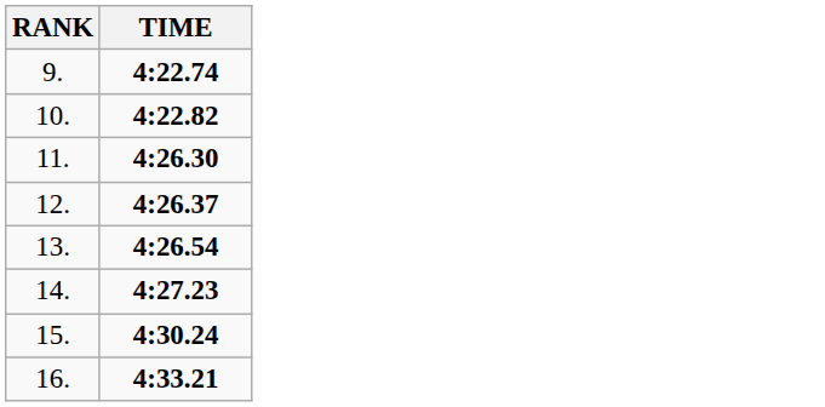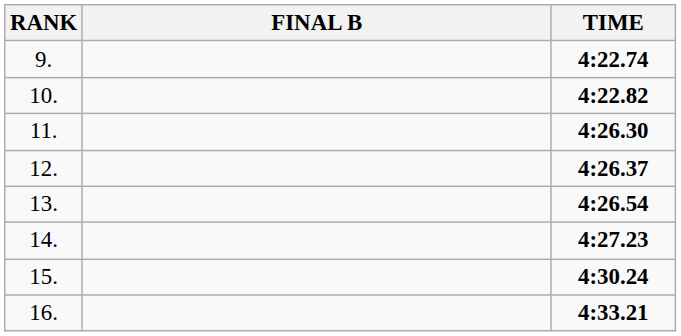+ column: FINAL B
